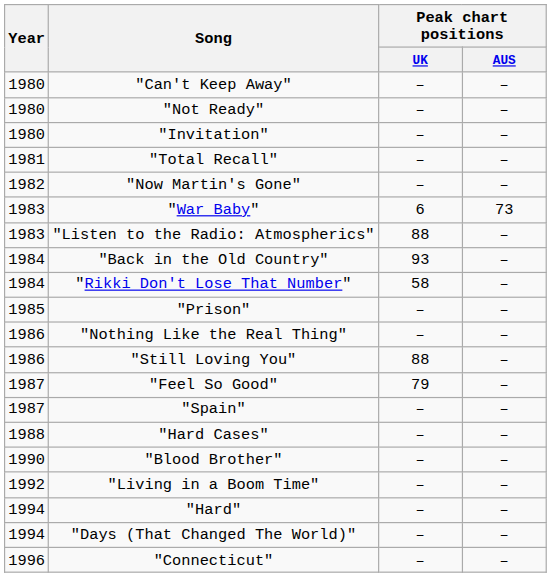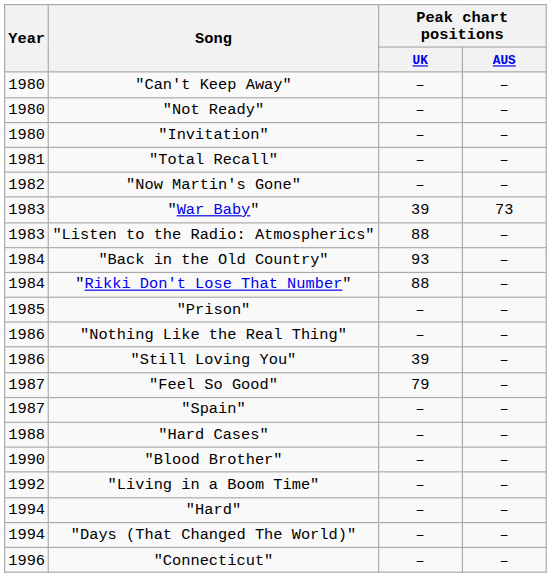"War Baby" | Peak chart positions / UK: 6 -> 39
"Rikki Don't Lose That Number" | Peak chart positions / UK: 58 -> 88
"Still Loving You" | Peak chart positions / UK: 88 -> 39
